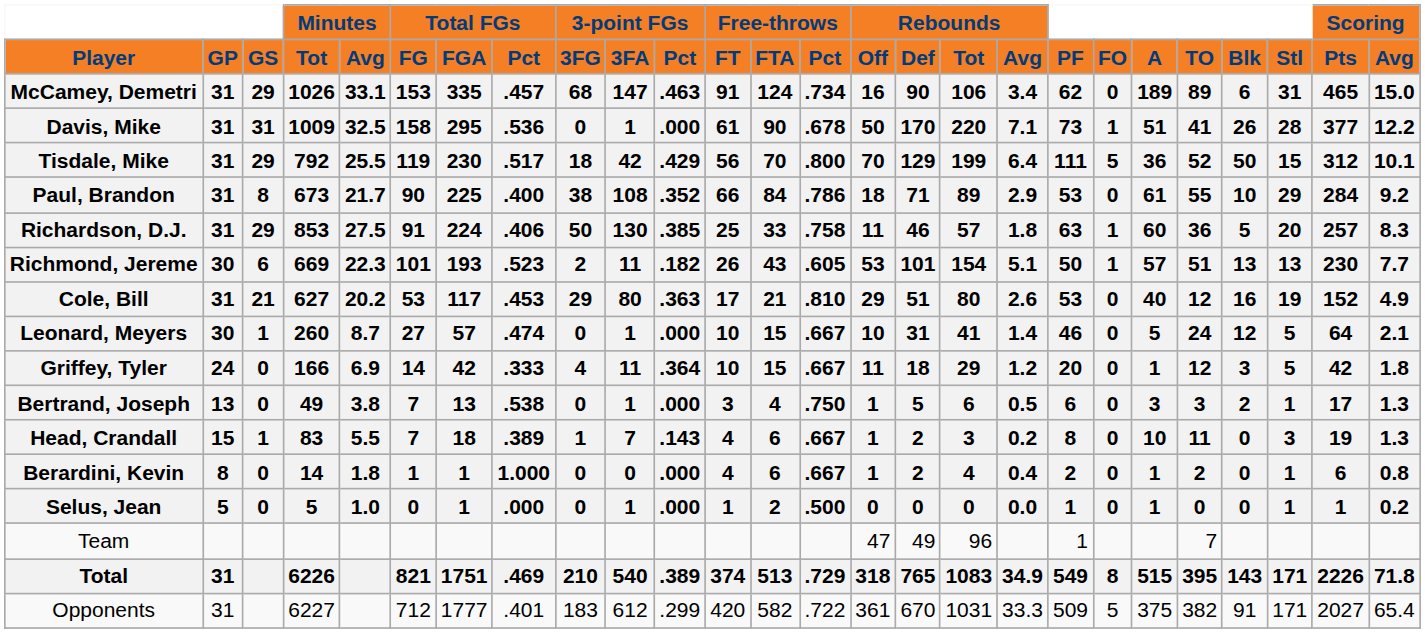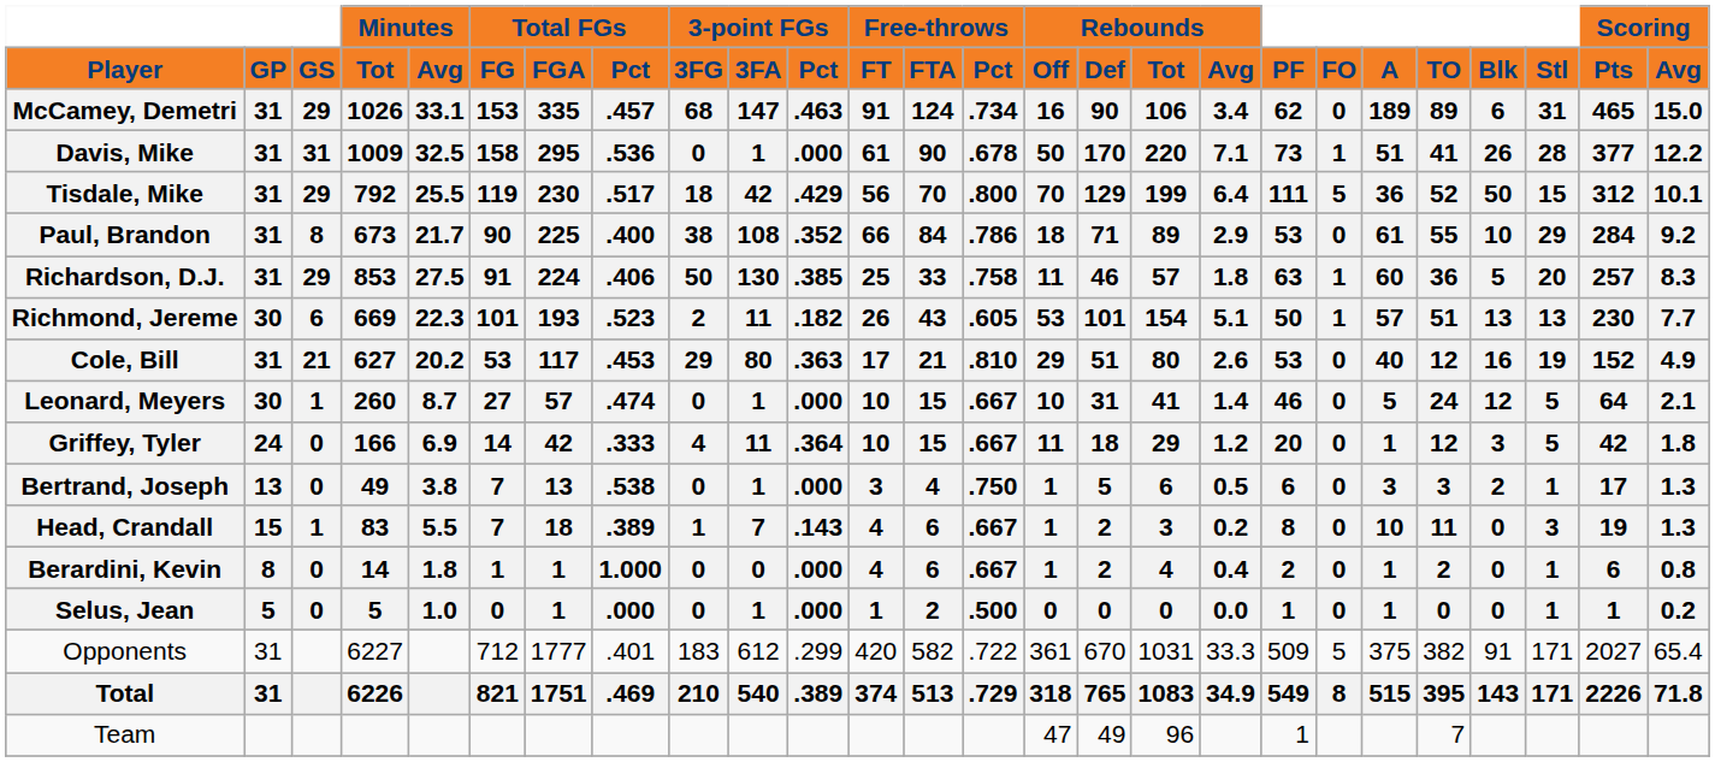rows swapped: Team <-> Opponents
